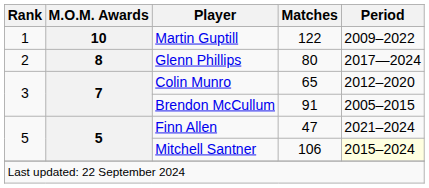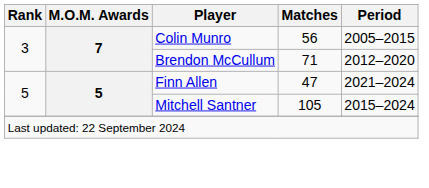- row: 1 | 10 | Martin Guptill | 122 | 2009–2022
- row: 2 | 8 | Glenn Phillips | 80 | 2017—2024
Colin Munro | Matches: 65 -> 56
Colin Munro | Period: 2012–2020 -> 2005–2015
Brendon McCullum | Matches: 91 -> 71
Brendon McCullum | Period: 2005–2015 -> 2012–2020
Mitchell Santner | Matches: 106 -> 105
Mitchell Santner | Period: lightyellow background -> no background
